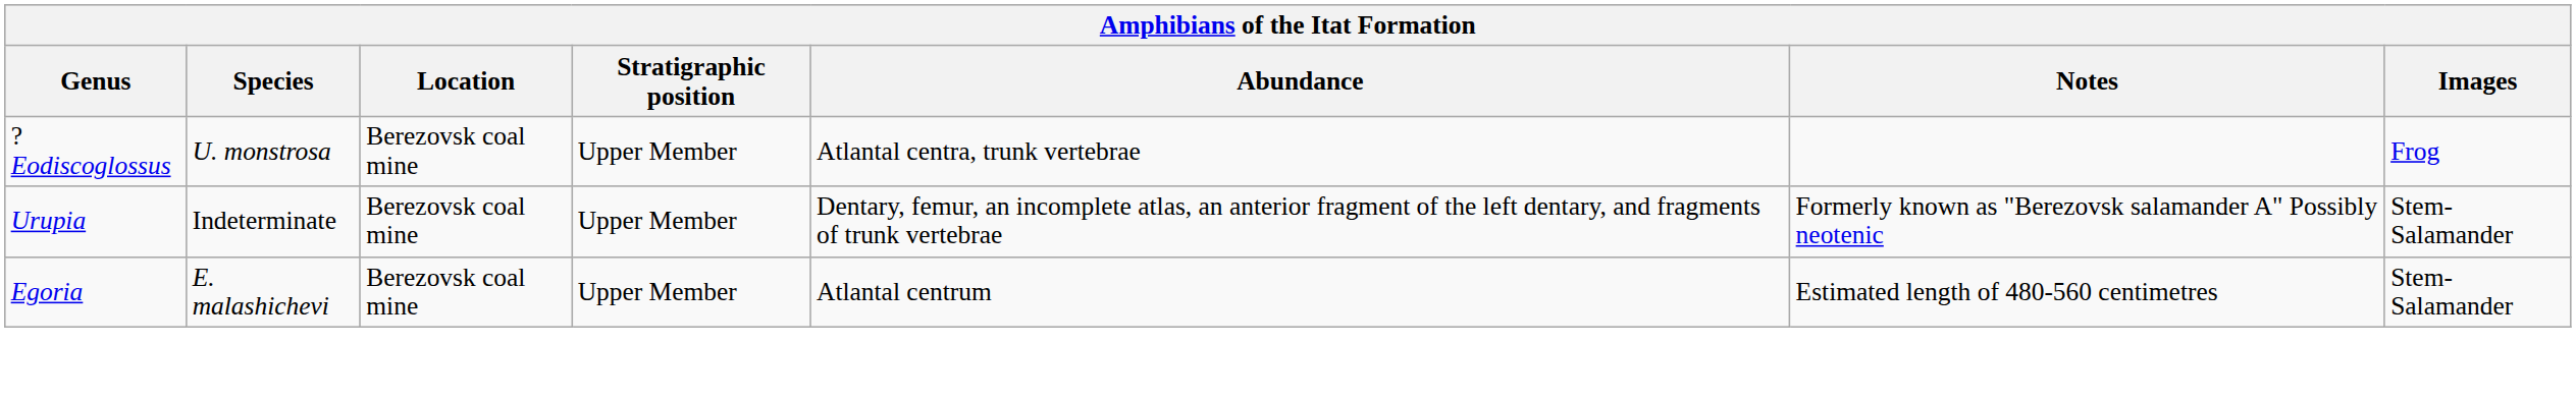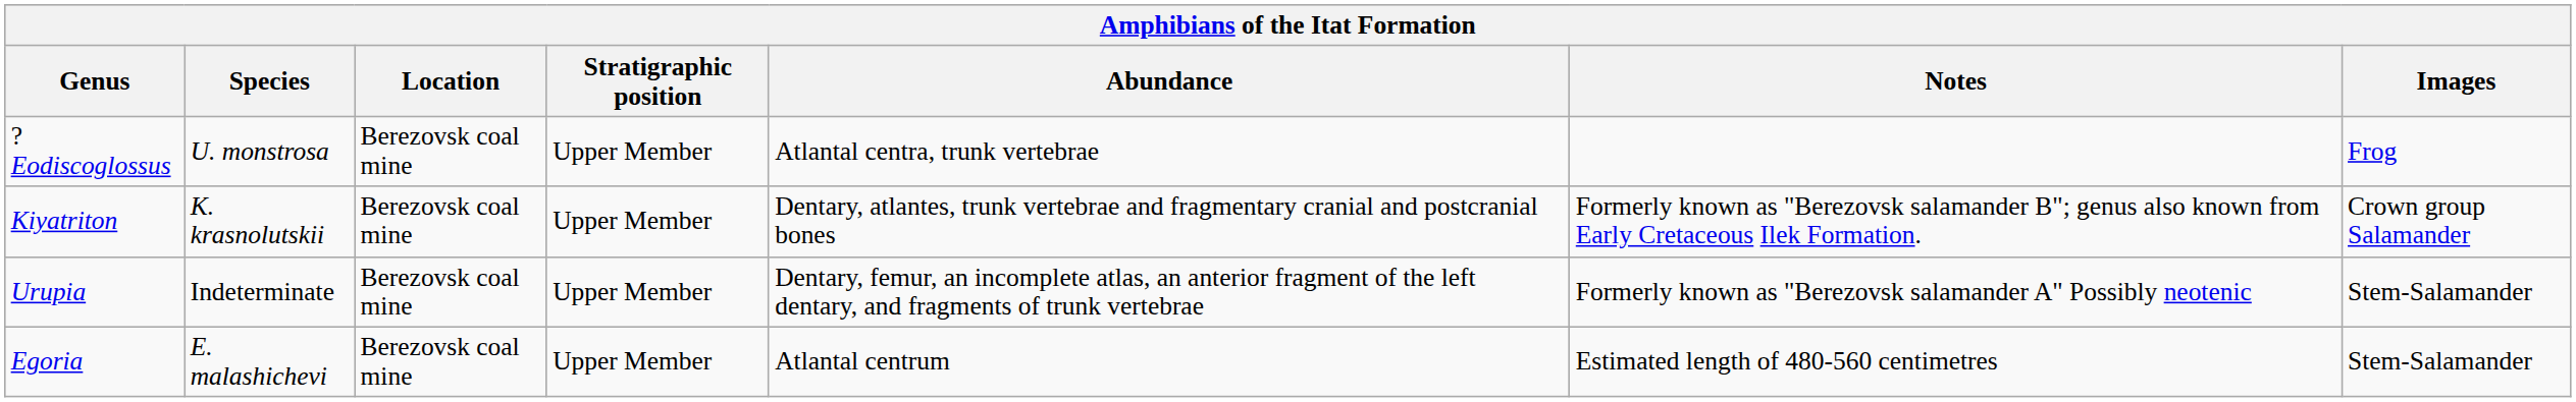+ row: Kiyatriton | K. krasnolutskii | Berezovsk coal mine | Upper Member | Dentary, atlantes, trunk vertebrae and fragmentary cranial and postcranial bones | Formerly known as "Berezovsk salamander B"; genus also known from Early Cretaceous Ilek Formation. | Crown group Salamander
